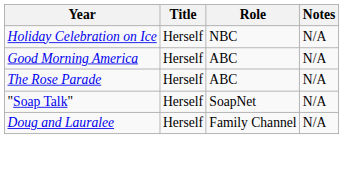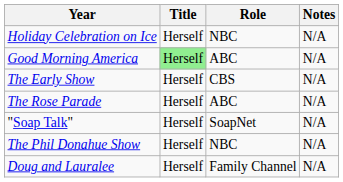Good Morning America | Title: no background -> lightgreen background
+ row: The Early Show | Herself | CBS | N/A
+ row: The Phil Donahue Show | Herself | NBC | N/A
